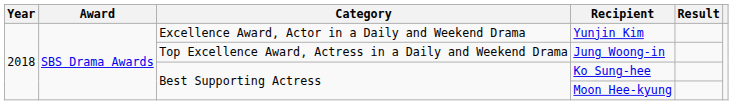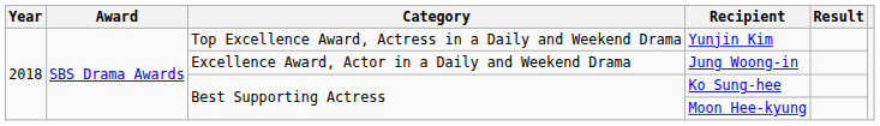Yunjin Kim | Category: Excellence Award, Actor in a Daily and Weekend Drama -> Top Excellence Award, Actress in a Daily and Weekend Drama
Jung Woong-in | Category: Top Excellence Award, Actress in a Daily and Weekend Drama -> Excellence Award, Actor in a Daily and Weekend Drama
